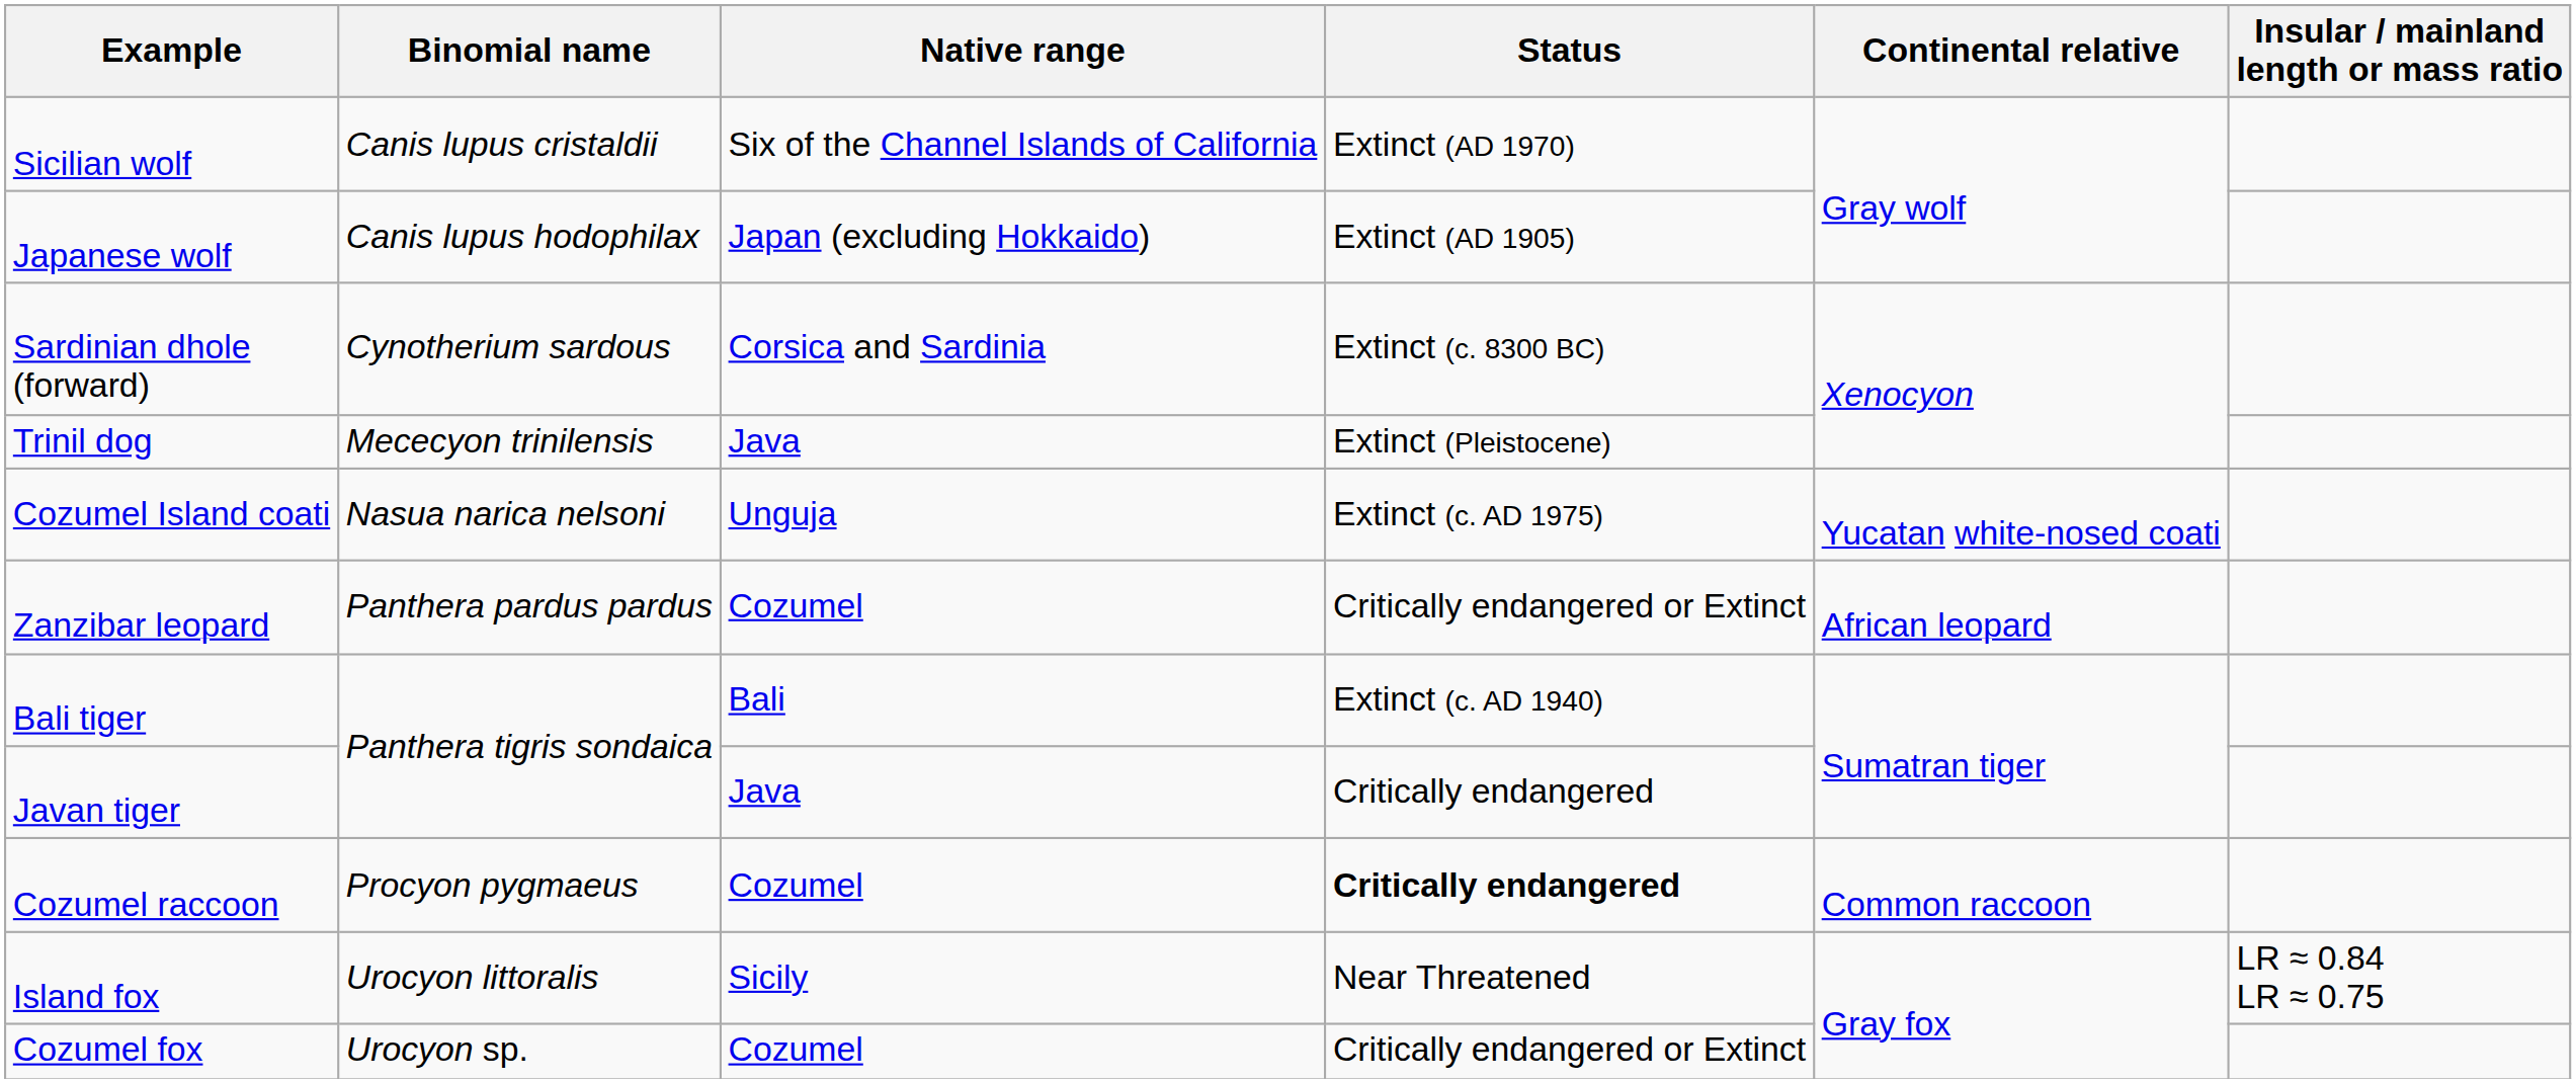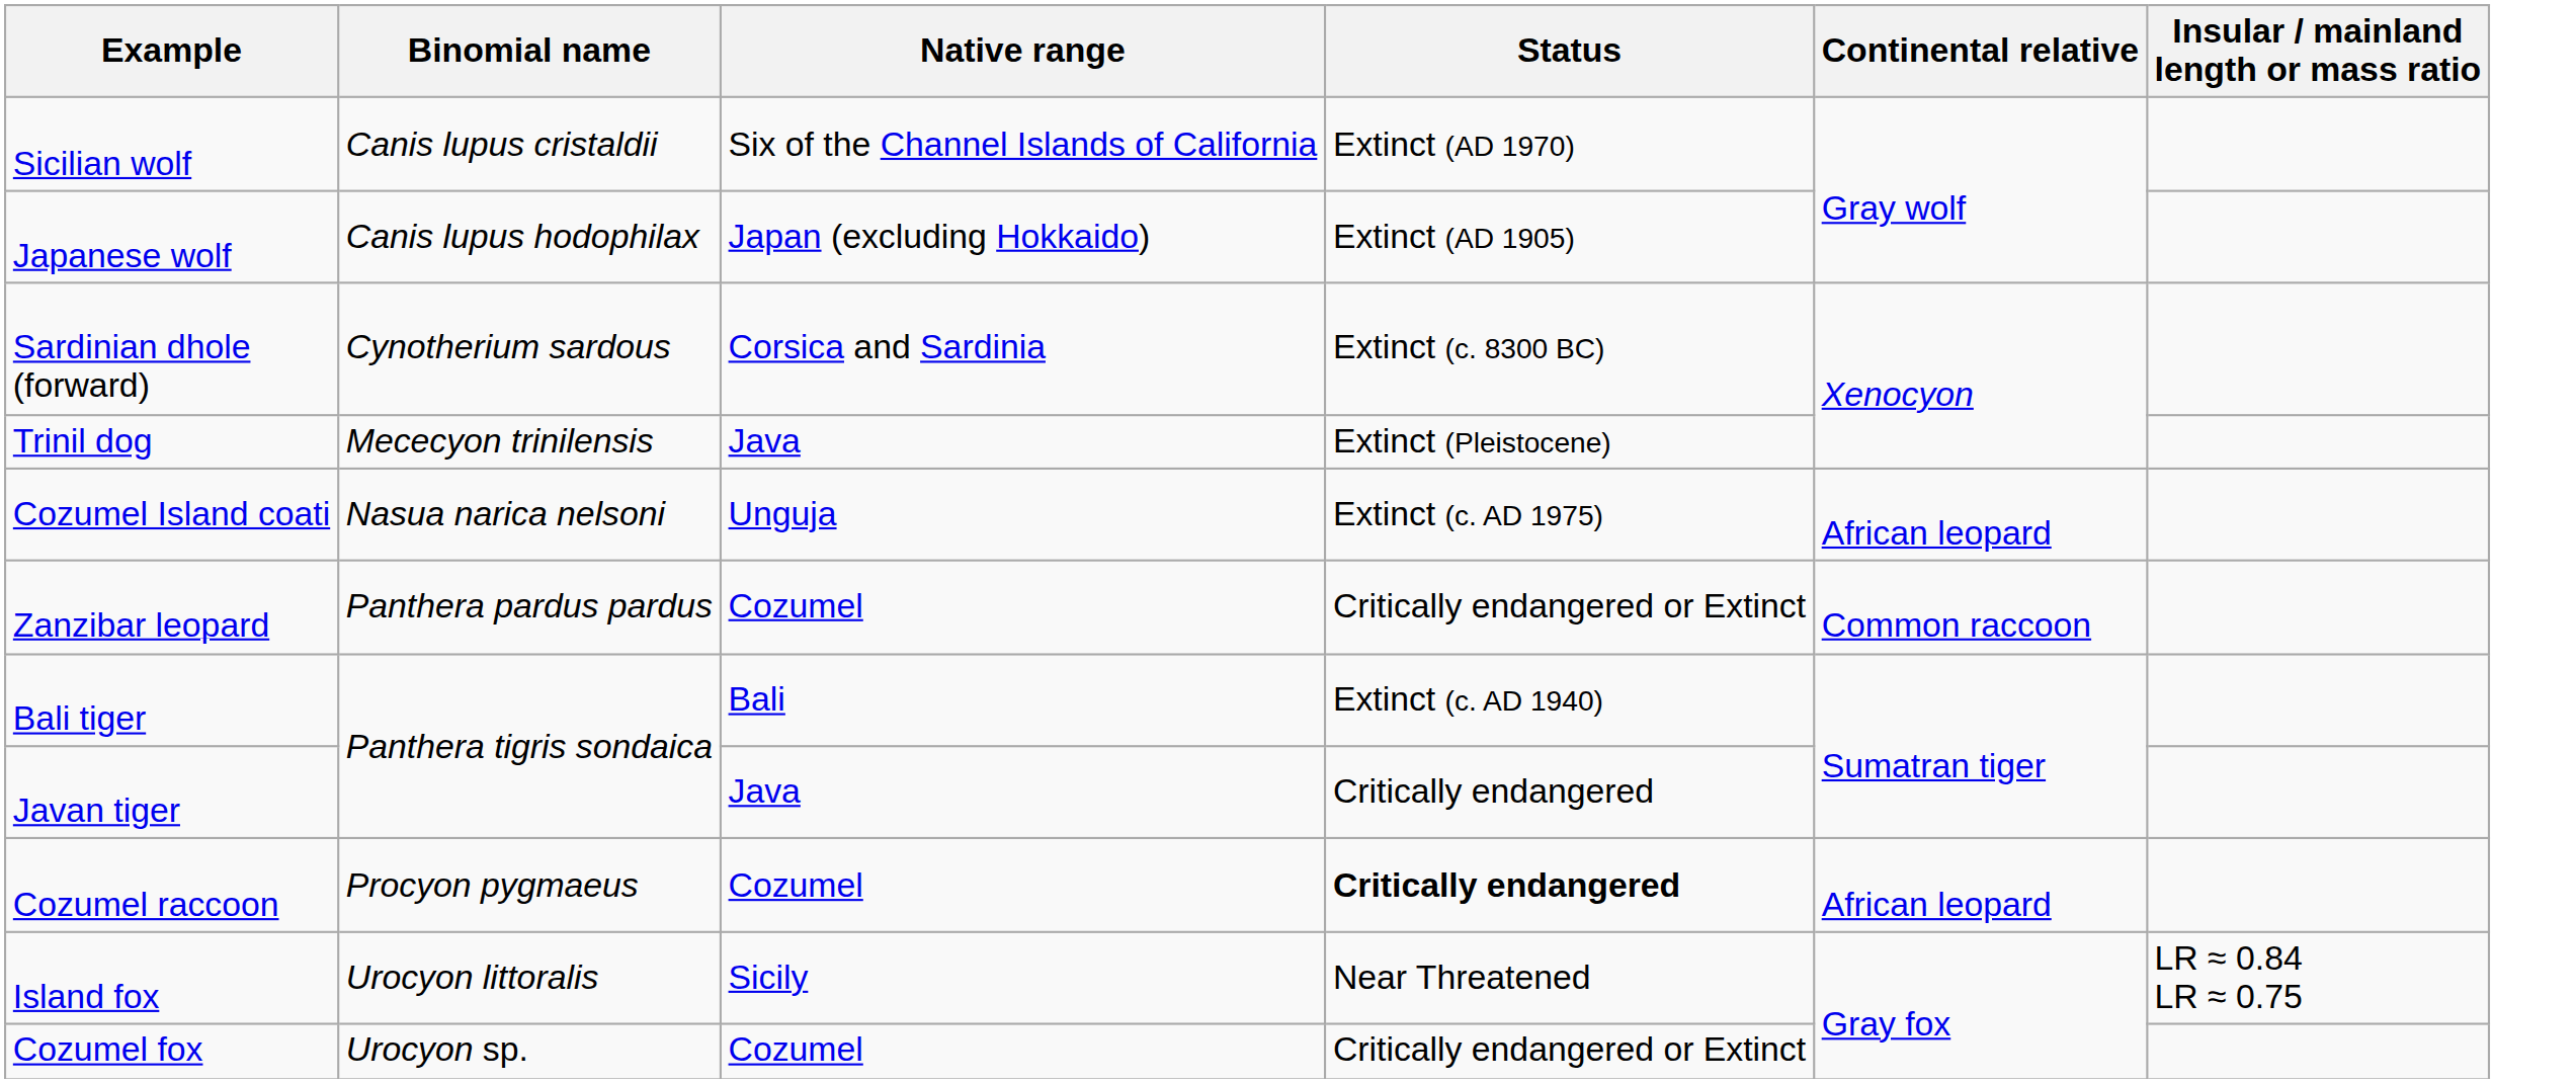Cozumel Island coati | Continental relative: Yucatan white-nosed coati -> African leopard
Zanzibar leopard | Continental relative: African leopard -> Common raccoon
Cozumel raccoon | Continental relative: Common raccoon -> African leopard
